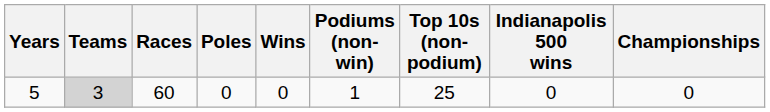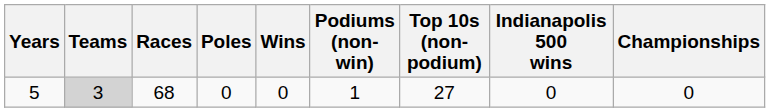5 | Races: 60 -> 68
5 | Top 10s (non-podium): 25 -> 27
